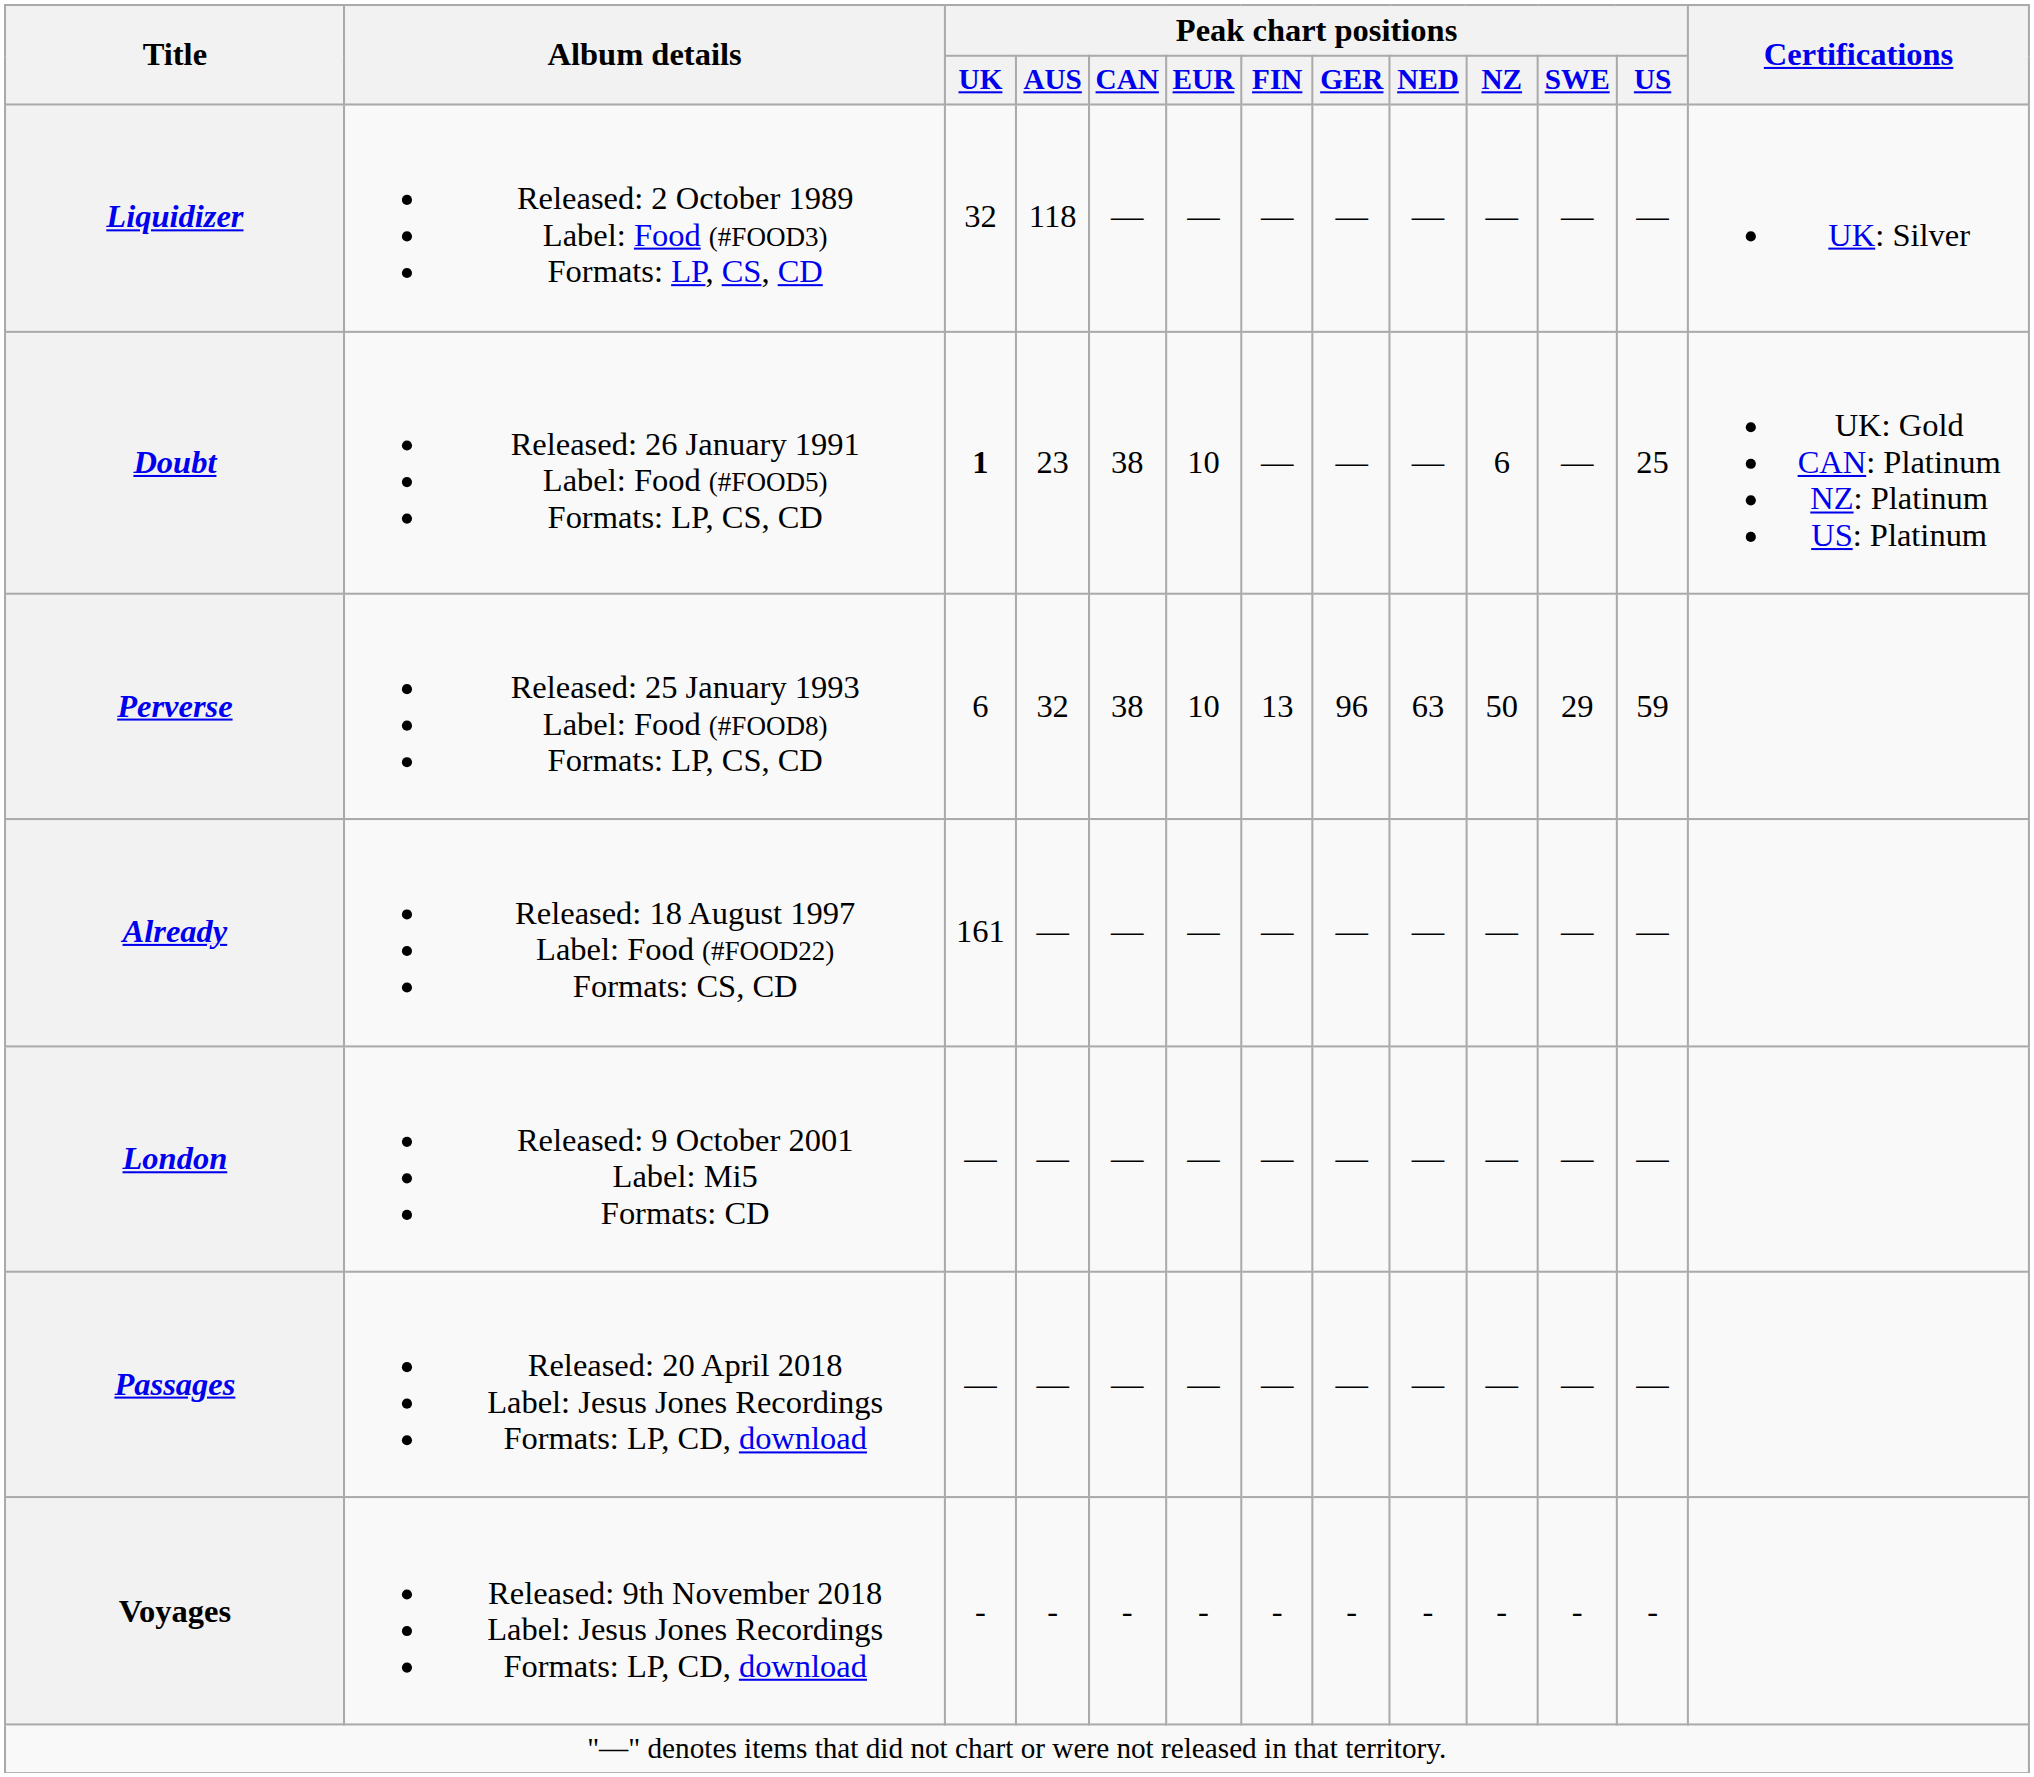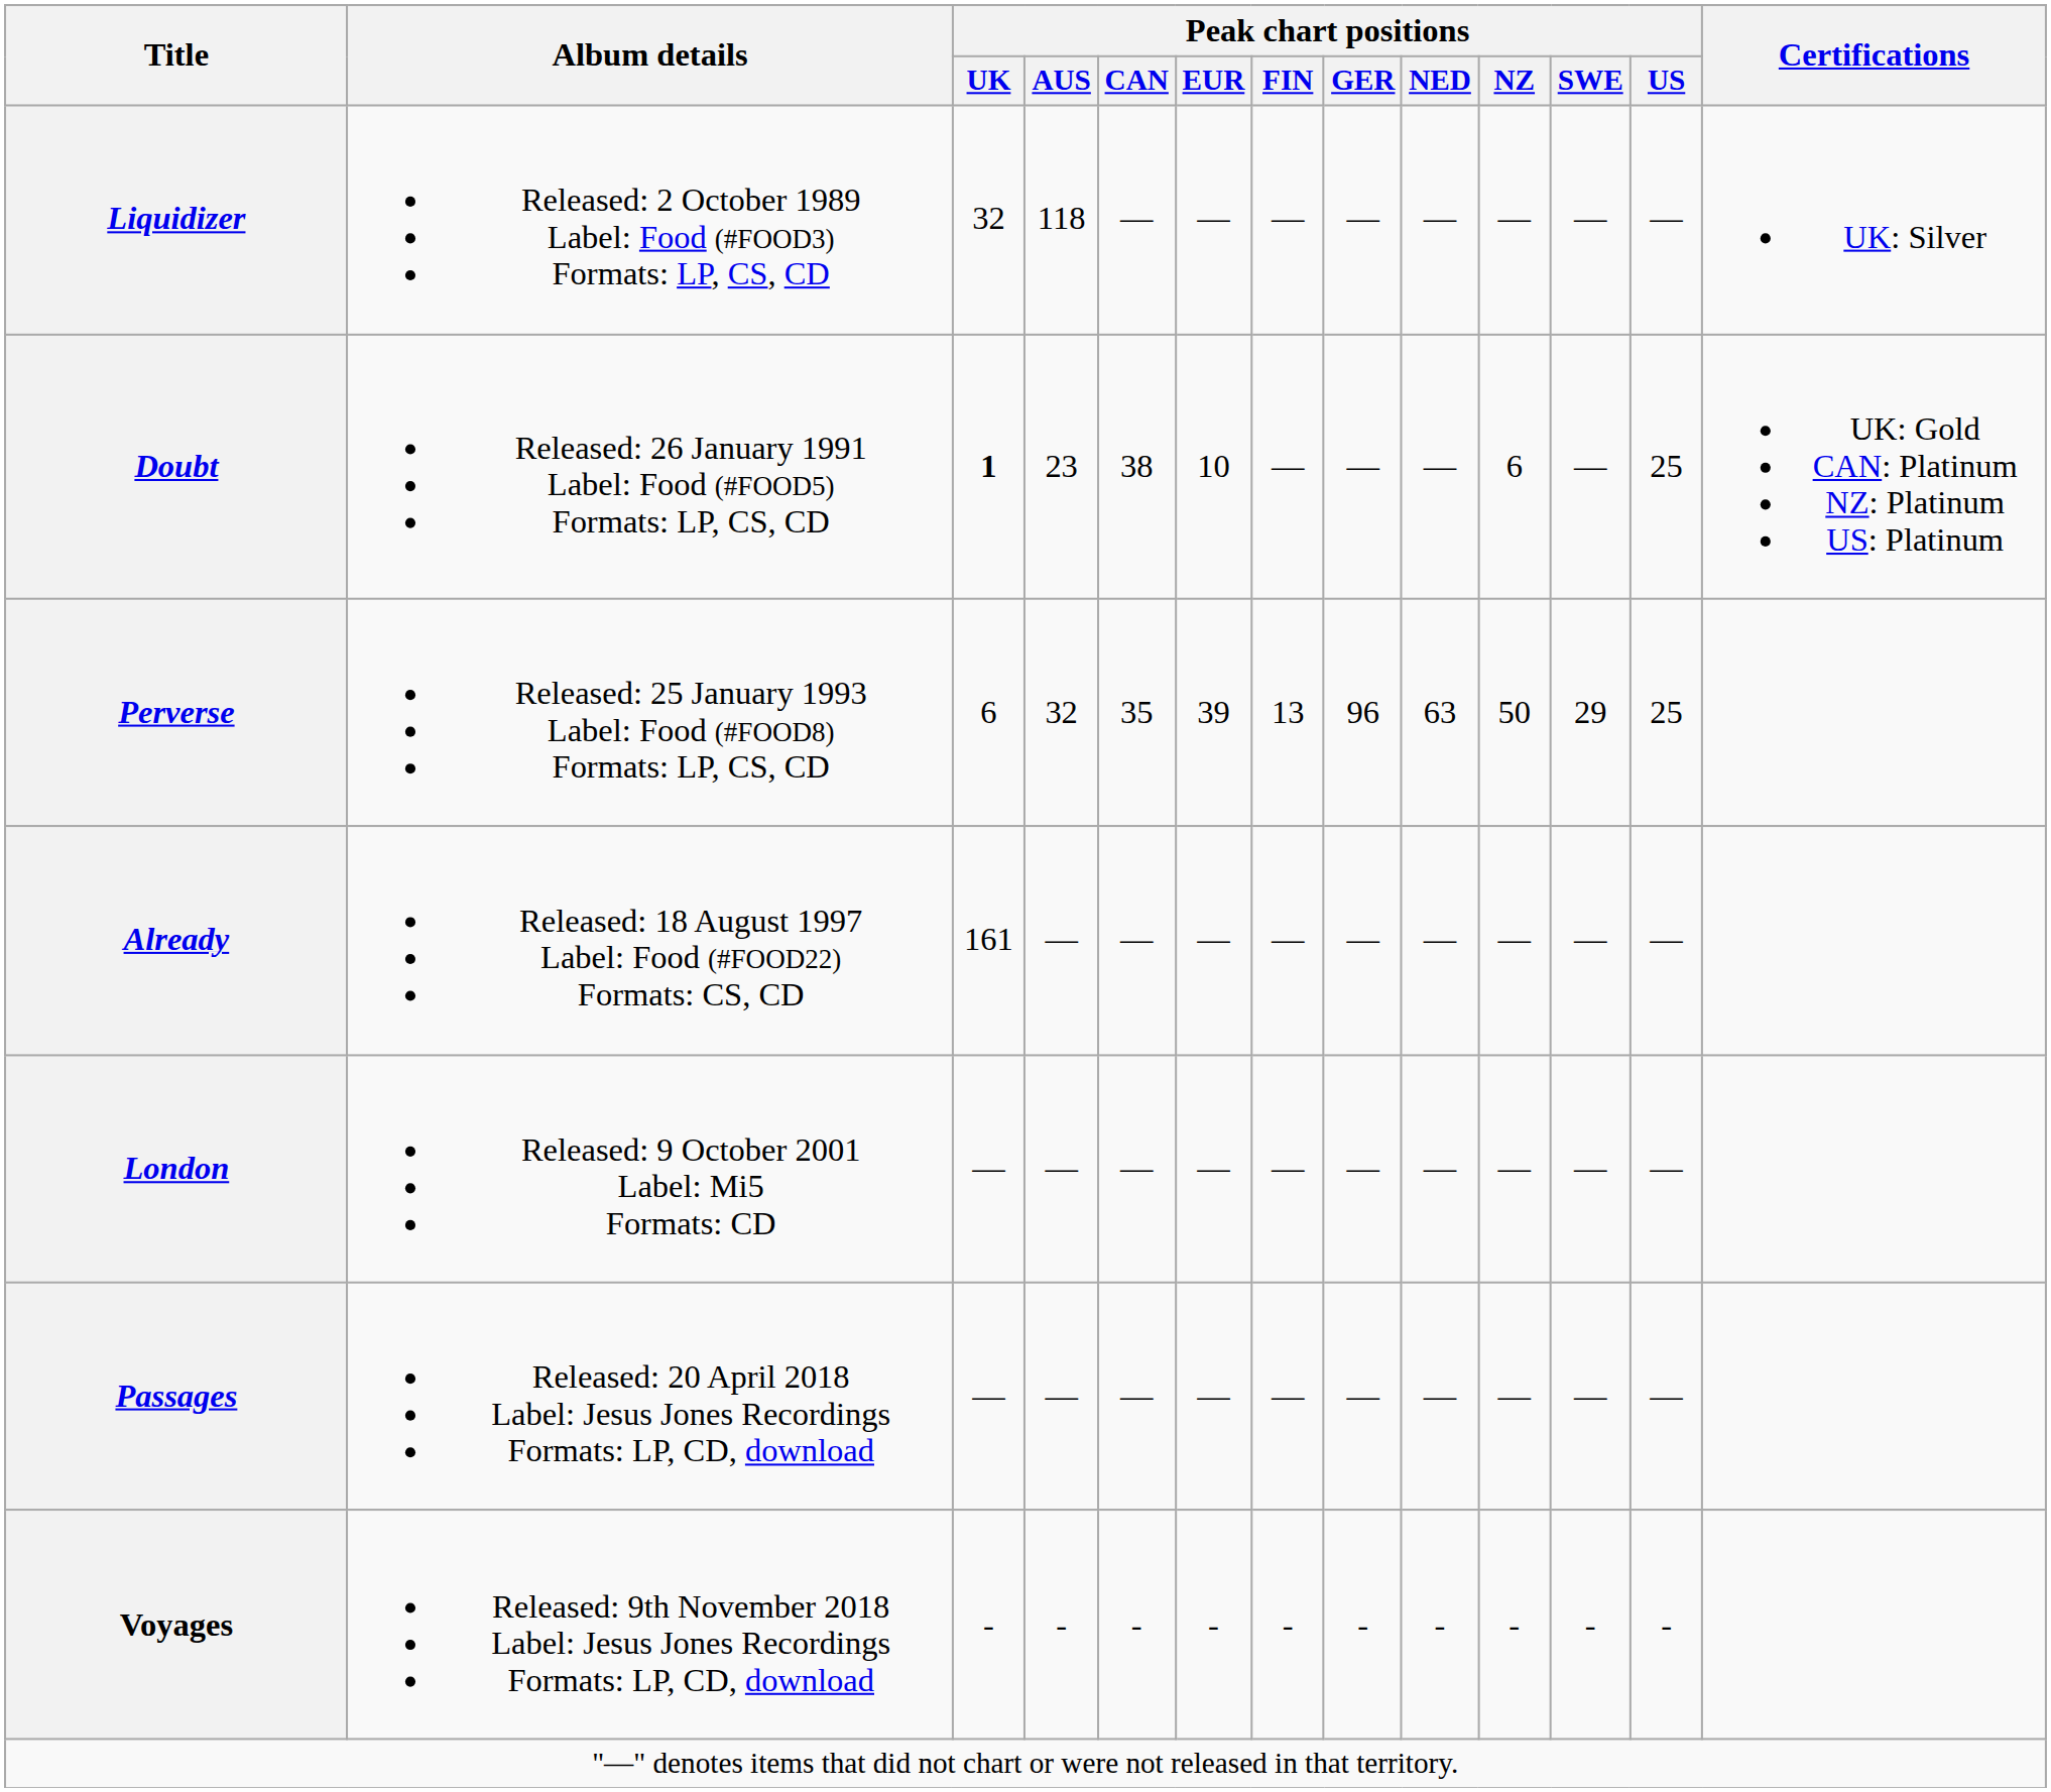Perverse | Peak chart positions / CAN: 38 -> 35
Perverse | Peak chart positions / EUR: 10 -> 39
Perverse | Peak chart positions / US: 59 -> 25
